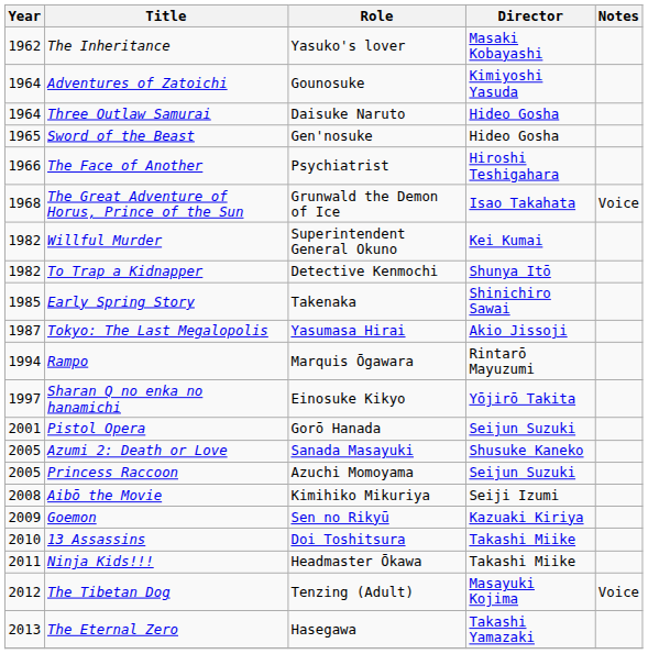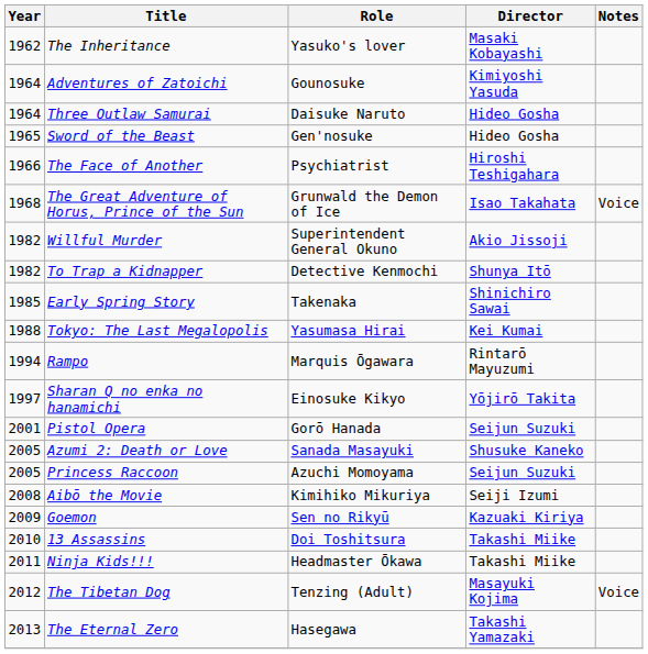Willful Murder | Director: Kei Kumai -> Akio Jissoji
Tokyo: The Last Megalopolis | Year: 1987 -> 1988
Tokyo: The Last Megalopolis | Director: Akio Jissoji -> Kei Kumai
